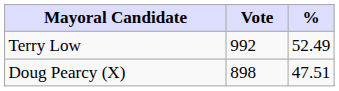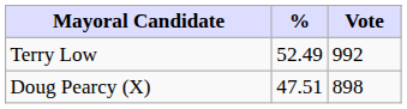columns swapped: Vote <-> %
